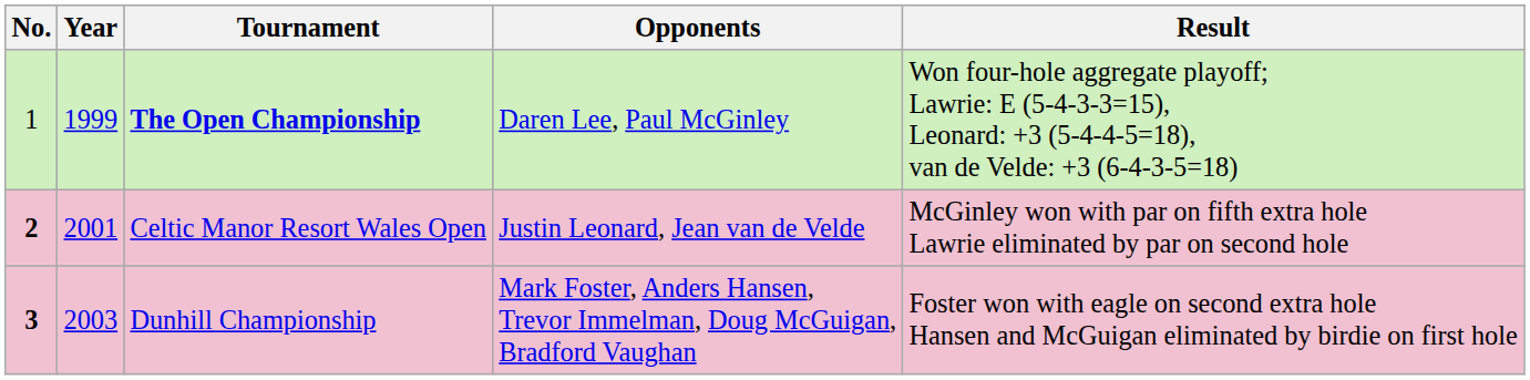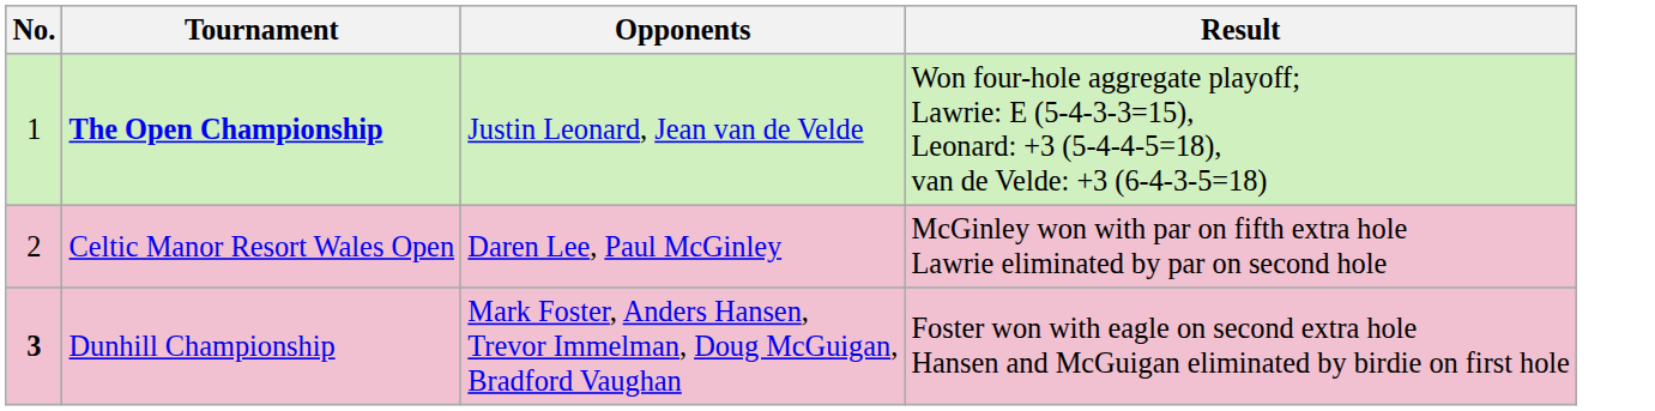- column: Year | 1999 | 2001 | 2003
The Open Championship | Opponents: Daren Lee, Paul McGinley -> Justin Leonard, Jean van de Velde
Celtic Manor Resort Wales Open | No.: bold -> normal
Celtic Manor Resort Wales Open | Opponents: Justin Leonard, Jean van de Velde -> Daren Lee, Paul McGinley
